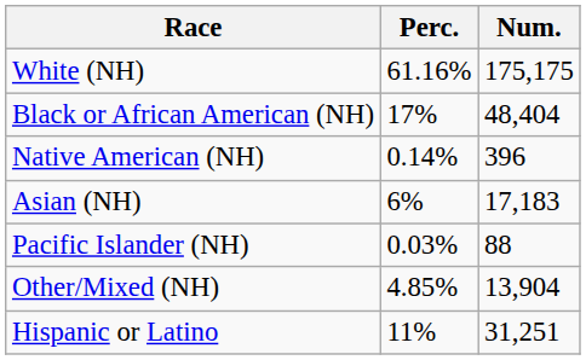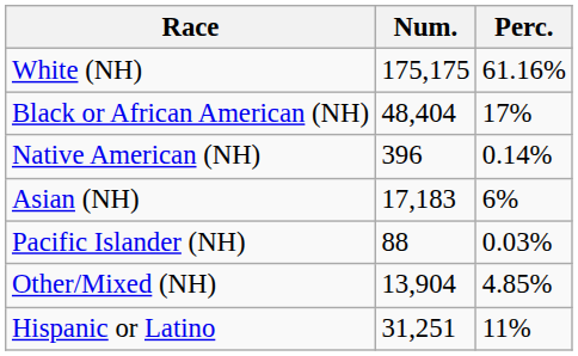columns swapped: Num. <-> Perc.
